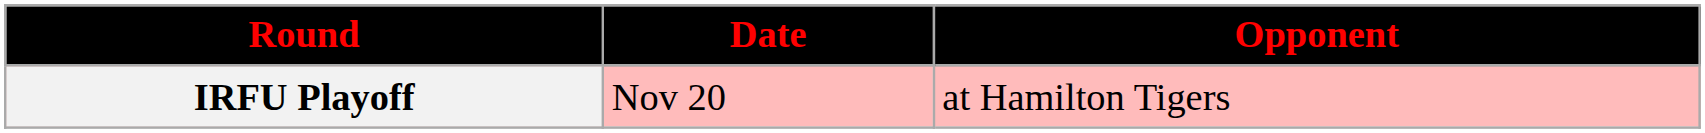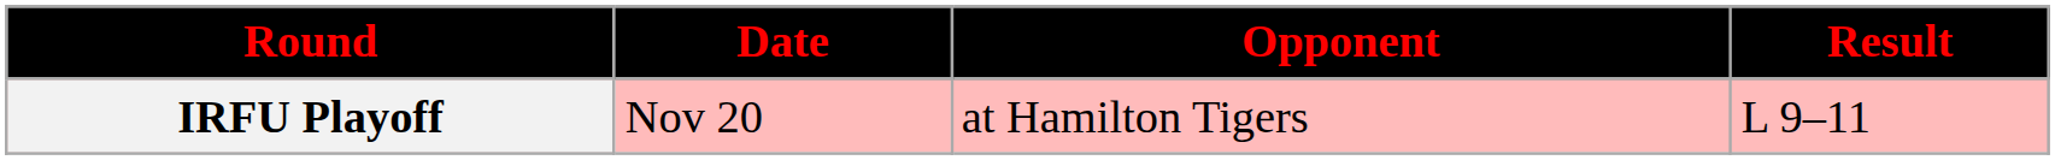+ column: Result | L 9–11
